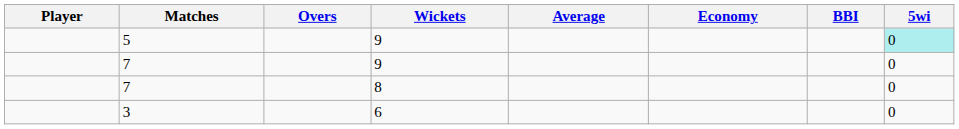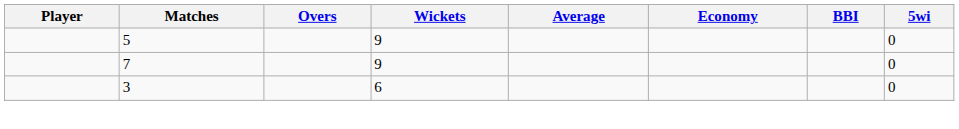5 | 5wi: paleturquoise background -> no background
- row: 7 | 8 | 0
